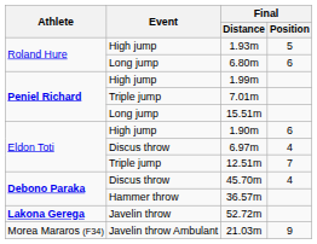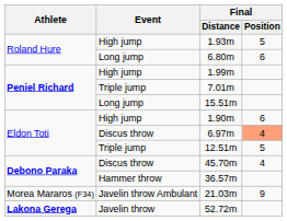6.97m | Final / Position: no background -> lightsalmon background
12.51m | Final / Position: 7 -> 5
rows swapped: 52.72m <-> 21.03m
